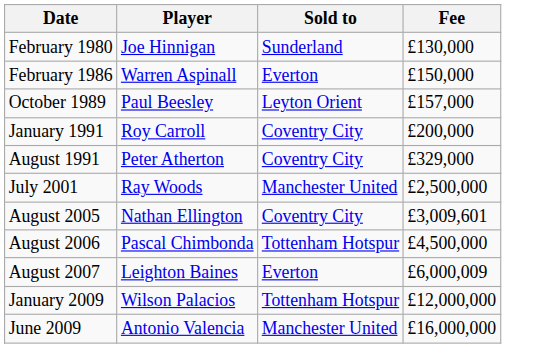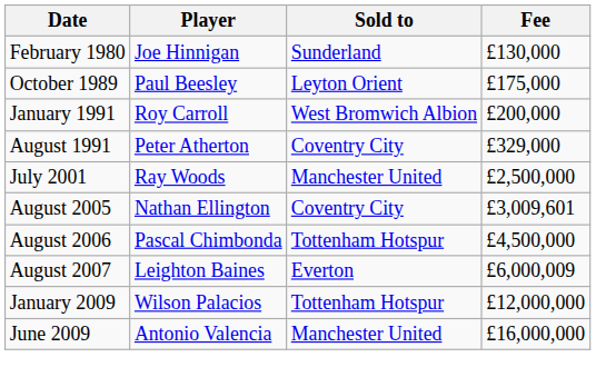- row: February 1986 | Warren Aspinall | Everton | £150,000
October 1989 | Fee: £157,000 -> £175,000
January 1991 | Sold to: Coventry City -> West Bromwich Albion
